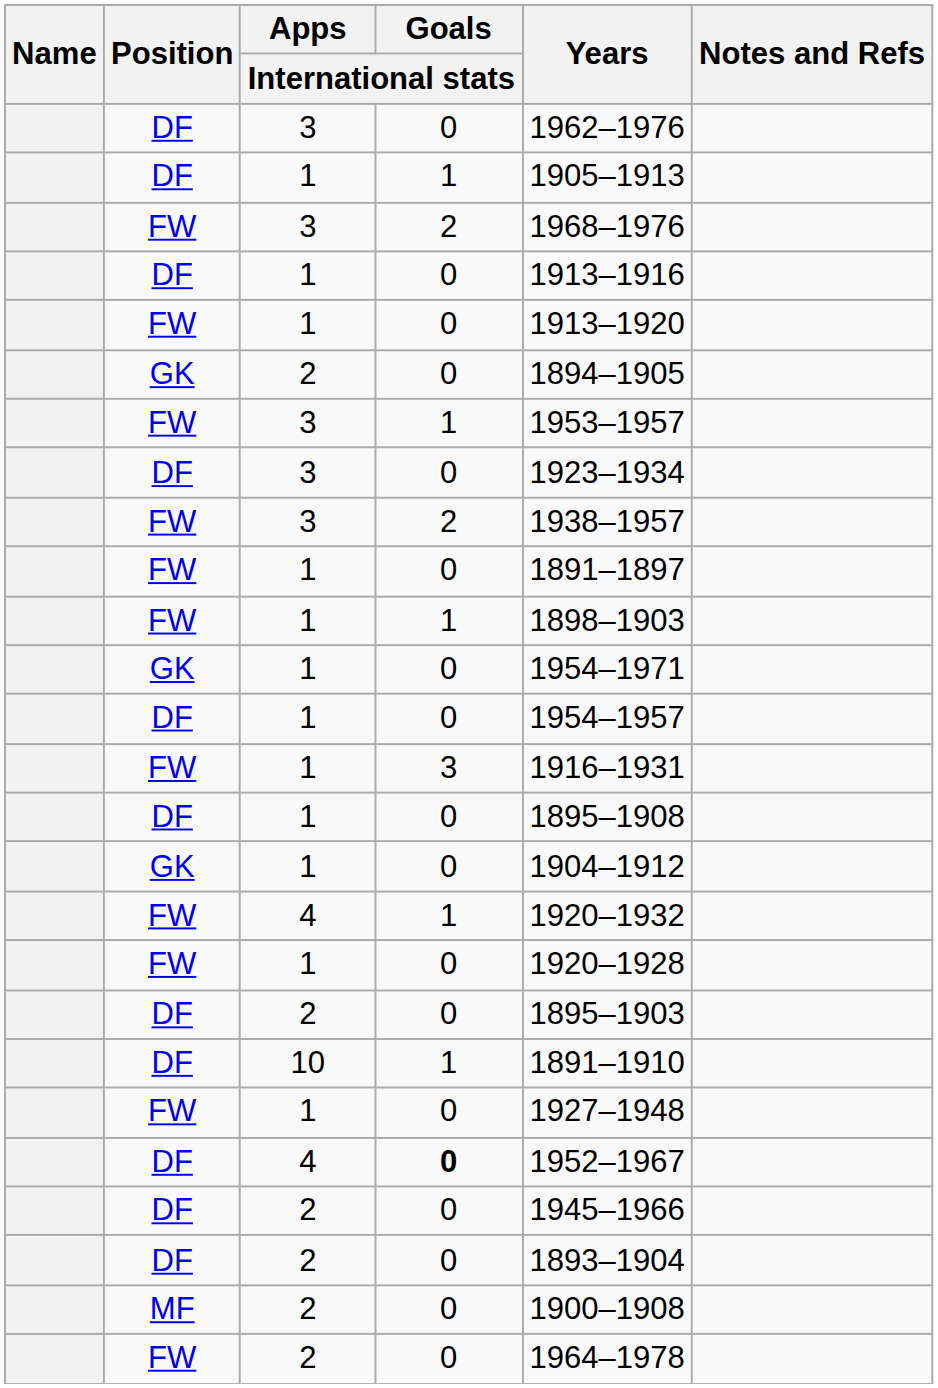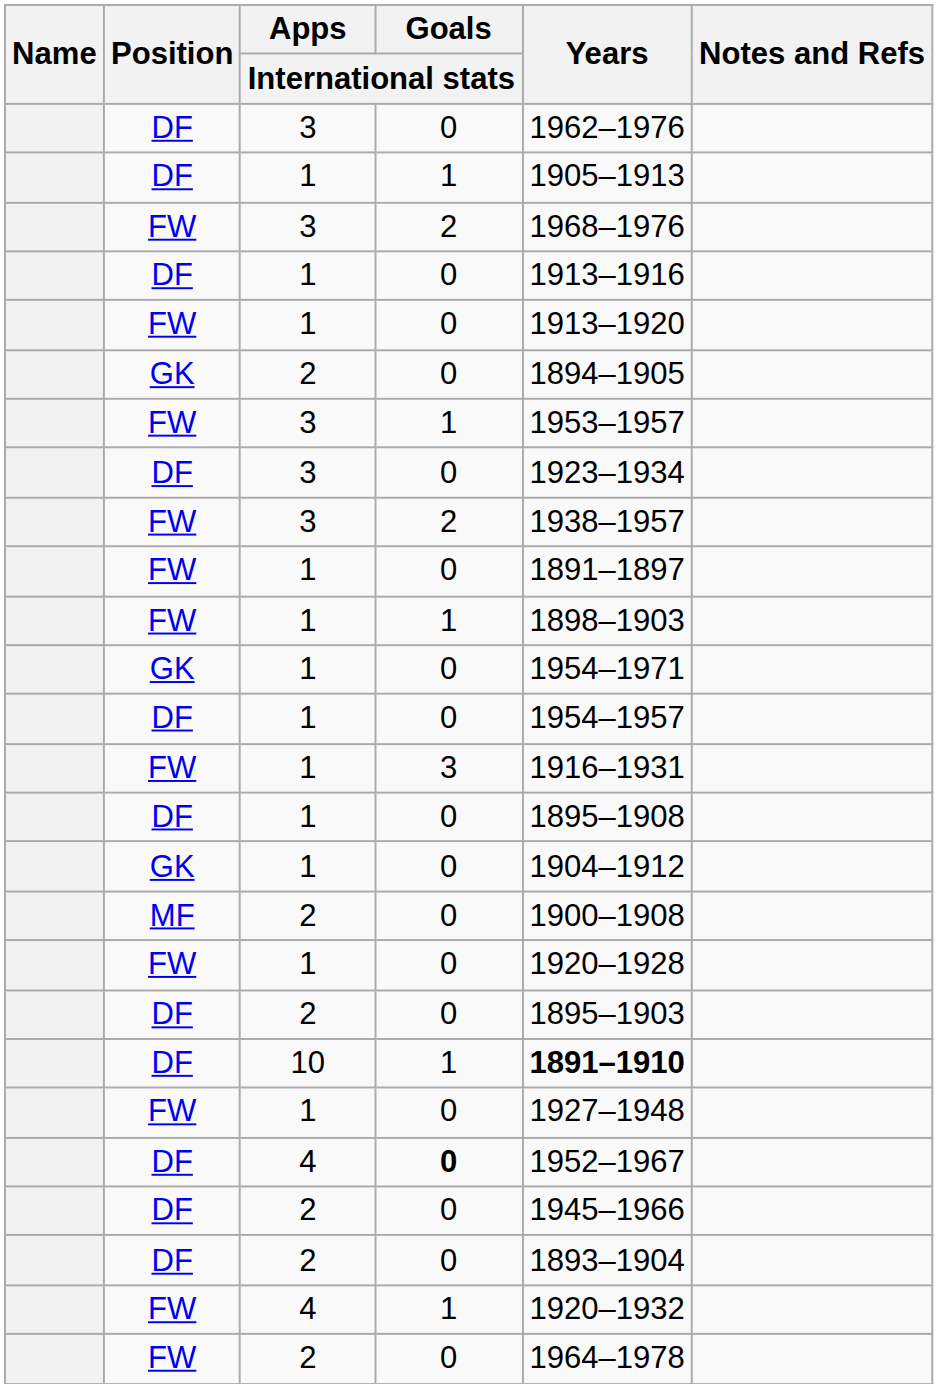rows swapped: MF / 2 <-> FW / 4
10 | Years: normal -> bold
